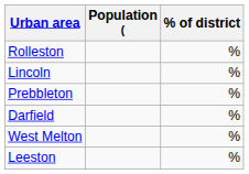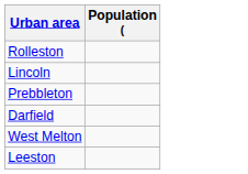- column: % of district | % | % | % | % | % | %
